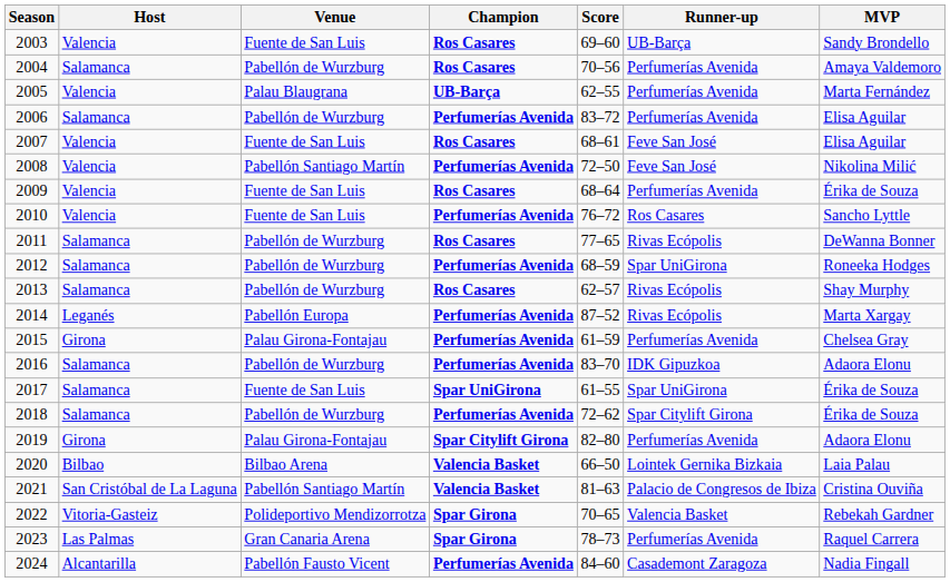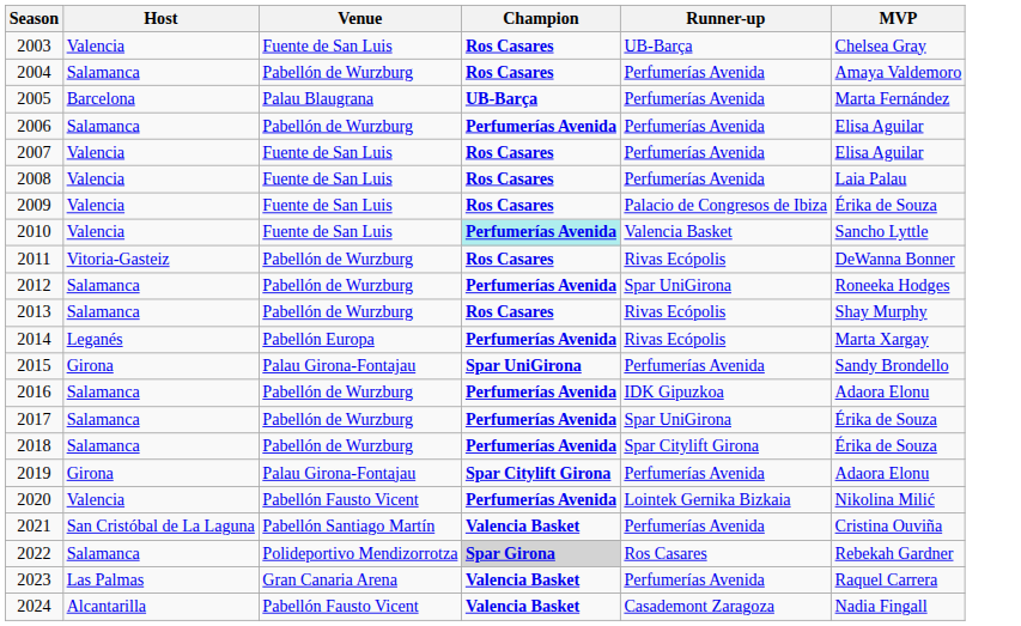- column: Score | 69–60 | 70–56 | 62–55 | 83–72 | 68–61 | 72–50 | 68–64 | 76–72 | 77–65 | 68–59 | 62–57 | 87–52 | 61–59 | 83–70 | 61–55 | 72–62 | 82–80 | 66–50 | 81–63 | 70–65 | 78–73 | 84–60
2003 | MVP: Sandy Brondello -> Chelsea Gray
2005 | Host: Valencia -> Barcelona
2007 | Runner-up: Feve San José -> Perfumerías Avenida
2008 | Venue: Pabellón Santiago Martín -> Fuente de San Luis
2008 | Champion: Perfumerías Avenida -> Ros Casares
2008 | Runner-up: Feve San José -> Perfumerías Avenida
2008 | MVP: Nikolina Milić -> Laia Palau
2009 | Runner-up: Perfumerías Avenida -> Palacio de Congresos de Ibiza
2010 | Champion: no background -> paleturquoise background
2010 | Runner-up: Ros Casares -> Valencia Basket
2011 | Host: Salamanca -> Vitoria-Gasteiz
2015 | Champion: Perfumerías Avenida -> Spar UniGirona
2015 | MVP: Chelsea Gray -> Sandy Brondello
2017 | Venue: Fuente de San Luis -> Pabellón de Wurzburg
2017 | Champion: Spar UniGirona -> Perfumerías Avenida
2020 | Host: Bilbao -> Valencia
2020 | Venue: Bilbao Arena -> Pabellón Fausto Vicent
2020 | Champion: Valencia Basket -> Perfumerías Avenida
2020 | MVP: Laia Palau -> Nikolina Milić
2021 | Runner-up: Palacio de Congresos de Ibiza -> Perfumerías Avenida
2022 | Host: Vitoria-Gasteiz -> Salamanca
2022 | Champion: no background -> lightgrey background
2022 | Runner-up: Valencia Basket -> Ros Casares
2023 | Champion: Spar Girona -> Valencia Basket
2024 | Champion: Perfumerías Avenida -> Valencia Basket
